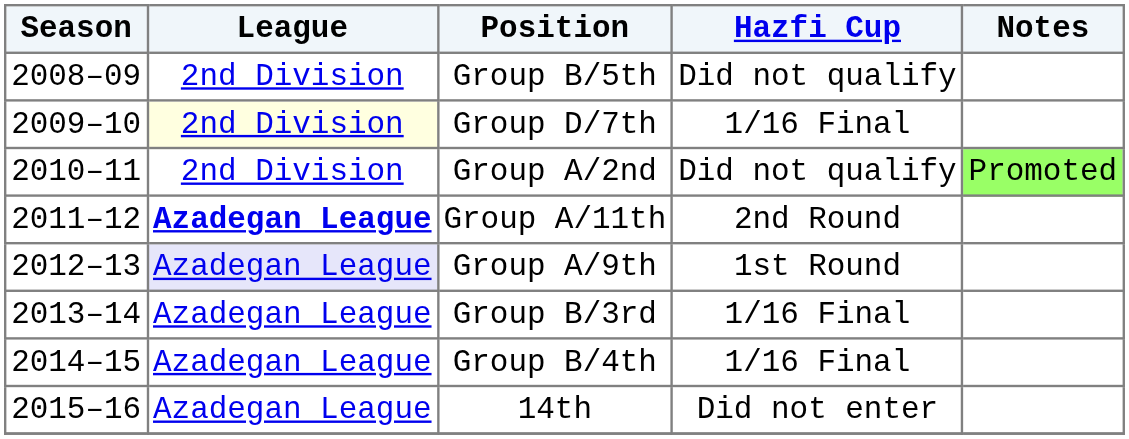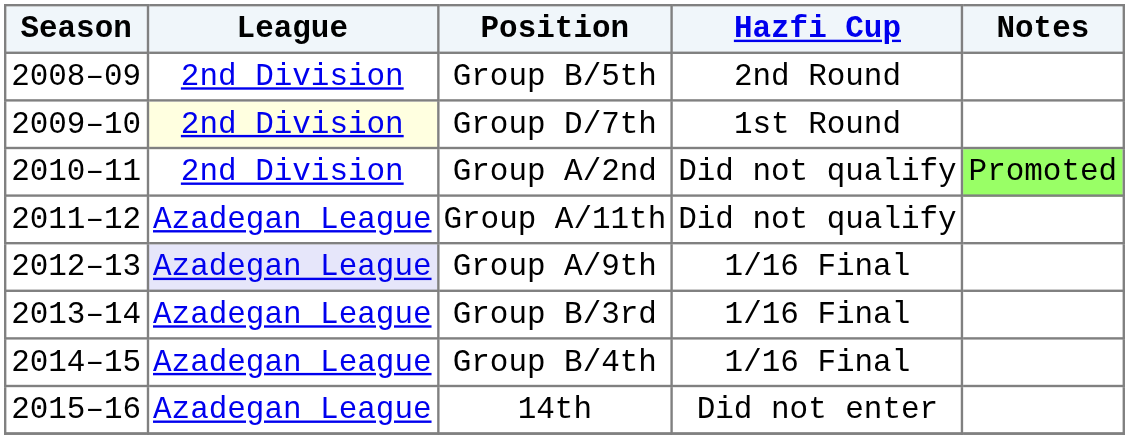Group B/5th | Hazfi Cup: Did not qualify -> 2nd Round
Group D/7th | Hazfi Cup: 1/16 Final -> 1st Round
Group A/11th | League: bold -> normal
Group A/11th | Hazfi Cup: 2nd Round -> Did not qualify
Group A/9th | Hazfi Cup: 1st Round -> 1/16 Final
